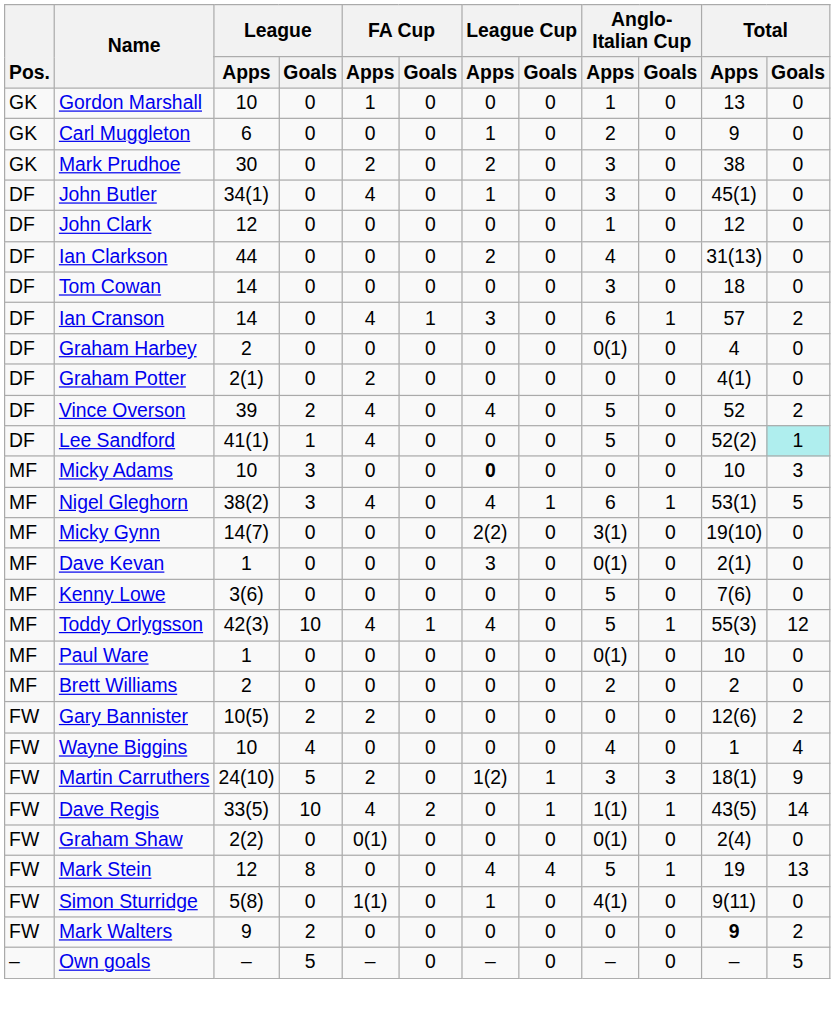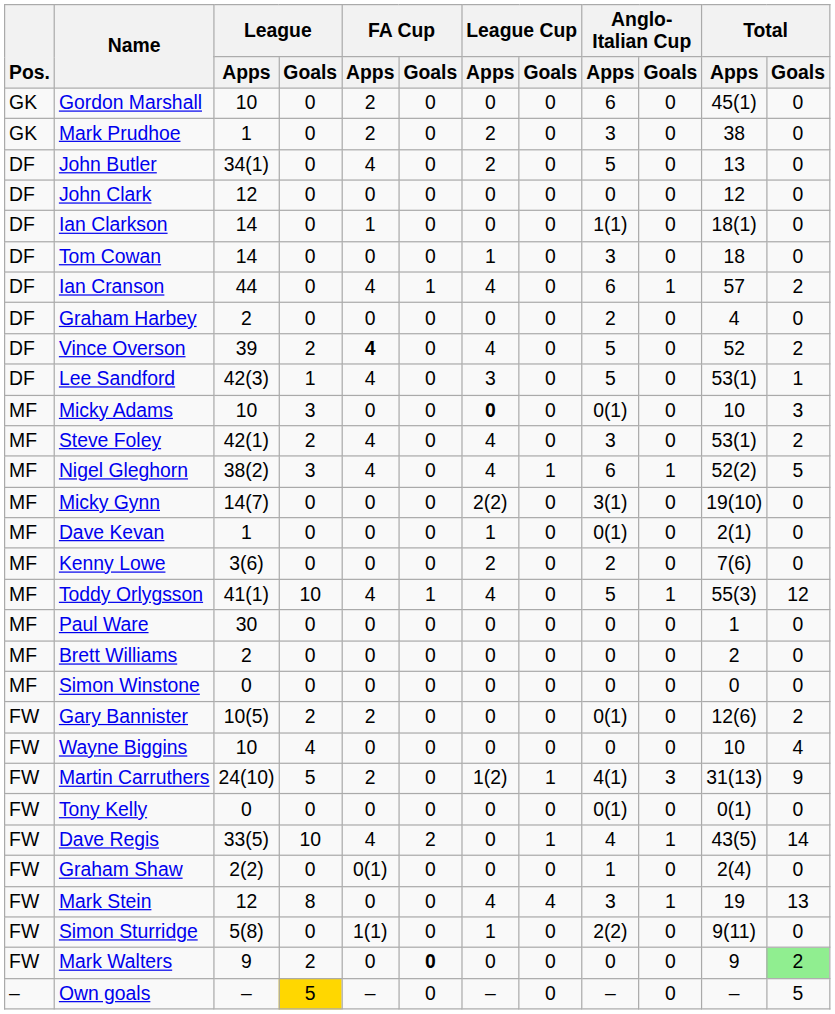Gordon Marshall | FA Cup / Apps: 1 -> 2
Gordon Marshall | Anglo-Italian Cup / Apps: 1 -> 6
Gordon Marshall | Total / Apps: 13 -> 45(1)
- row: GK | Carl Muggleton | 6 | 0 | 0 | 0 | 1 | 0 | 2 | 0 | 9 | 0
Mark Prudhoe | League / Apps: 30 -> 1
John Butler | League Cup / Apps: 1 -> 2
John Butler | Anglo-Italian Cup / Apps: 3 -> 5
John Butler | Total / Apps: 45(1) -> 13
John Clark | Anglo-Italian Cup / Apps: 1 -> 0
Ian Clarkson | League / Apps: 44 -> 14
Ian Clarkson | FA Cup / Apps: 0 -> 1
Ian Clarkson | League Cup / Apps: 2 -> 0
Ian Clarkson | Anglo-Italian Cup / Apps: 4 -> 1(1)
Ian Clarkson | Total / Apps: 31(13) -> 18(1)
Tom Cowan | League Cup / Apps: 0 -> 1
Ian Cranson | League / Apps: 14 -> 44
Ian Cranson | League Cup / Apps: 3 -> 4
Graham Harbey | Anglo-Italian Cup / Apps: 0(1) -> 2
- row: DF | Graham Potter | 2(1) | 0 | 2 | 0 | 0 | 0 | 0 | 0 | 4(1) | 0
Vince Overson | FA Cup / Apps: normal -> bold
Lee Sandford | League / Apps: 41(1) -> 42(3)
Lee Sandford | League Cup / Apps: 0 -> 3
Lee Sandford | Total / Apps: 52(2) -> 53(1)
Lee Sandford | Total / Goals: paleturquoise background -> no background
Micky Adams | Anglo-Italian Cup / Apps: 0 -> 0(1)
+ row: MF | Steve Foley | 42(1) | 2 | 4 | 0 | 4 | 0 | 3 | 0 | 53(1) | 2
Nigel Gleghorn | Total / Apps: 53(1) -> 52(2)
Dave Kevan | League Cup / Apps: 3 -> 1
Kenny Lowe | League Cup / Apps: 0 -> 2
Kenny Lowe | Anglo-Italian Cup / Apps: 5 -> 2
Toddy Orlygsson | League / Apps: 42(3) -> 41(1)
Paul Ware | League / Apps: 1 -> 30
Paul Ware | Anglo-Italian Cup / Apps: 0(1) -> 0
Paul Ware | Total / Apps: 10 -> 1
Brett Williams | Anglo-Italian Cup / Apps: 2 -> 0
+ row: MF | Simon Winstone | 0 | 0 | 0 | 0 | 0 | 0 | 0 | 0 | 0 | 0
Gary Bannister | Anglo-Italian Cup / Apps: 0 -> 0(1)
Wayne Biggins | Anglo-Italian Cup / Apps: 4 -> 0
Wayne Biggins | Total / Apps: 1 -> 10
Martin Carruthers | Anglo-Italian Cup / Apps: 3 -> 4(1)
Martin Carruthers | Total / Apps: 18(1) -> 31(13)
+ row: FW | Tony Kelly | 0 | 0 | 0 | 0 | 0 | 0 | 0(1) | 0 | 0(1) | 0
Dave Regis | Anglo-Italian Cup / Apps: 1(1) -> 4
Graham Shaw | Anglo-Italian Cup / Apps: 0(1) -> 1
Mark Stein | Anglo-Italian Cup / Apps: 5 -> 3
Simon Sturridge | Anglo-Italian Cup / Apps: 4(1) -> 2(2)
Mark Walters | FA Cup / Goals: normal -> bold
Mark Walters | Total / Apps: bold -> normal
Mark Walters | Total / Goals: no background -> lightgreen background
Own goals | League / Goals: no background -> gold background
